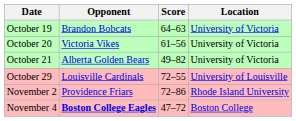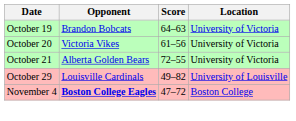October 21 | Score: 49–82 -> 72–55
October 29 | Score: 72–55 -> 49–82
- row: November 2 | Providence Friars | 72–86 | Rhode Island University
